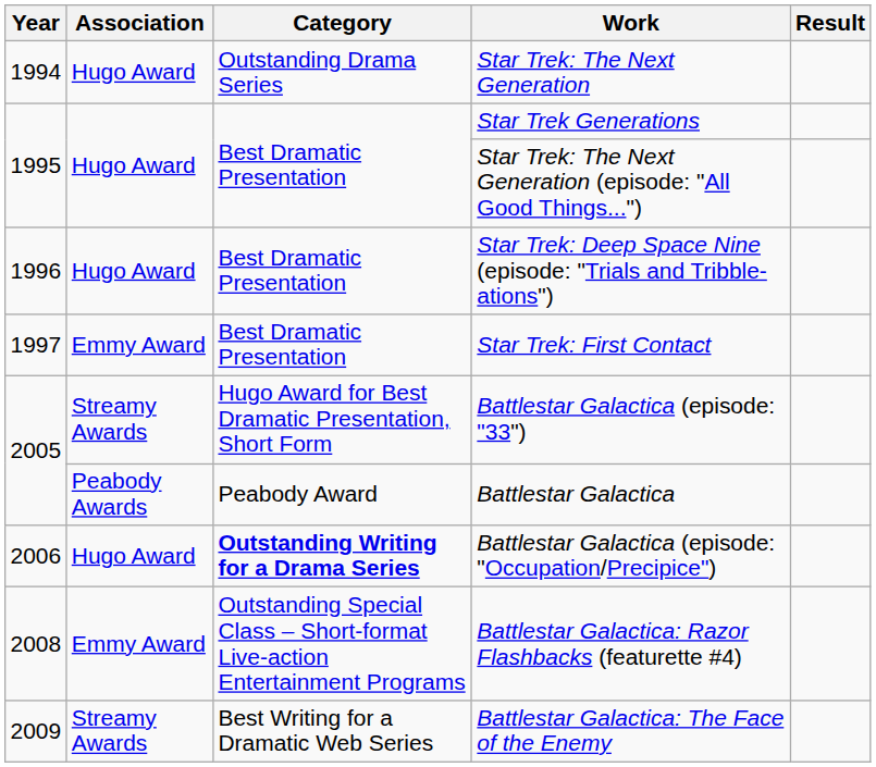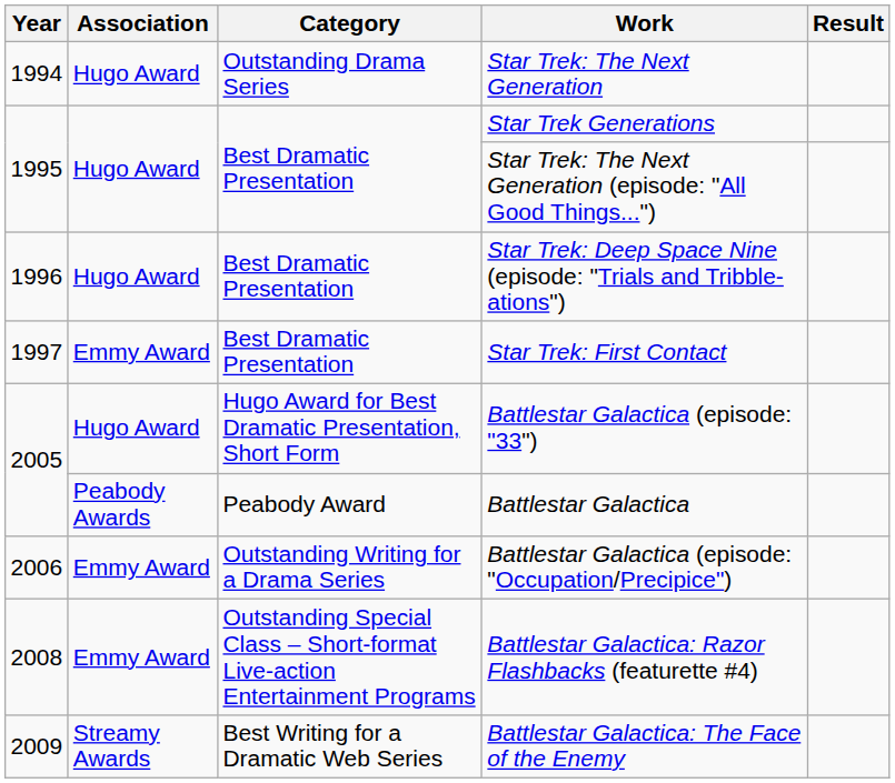Battlestar Galactica (episode: "33") | Association: Streamy Awards -> Hugo Award
Battlestar Galactica (episode: "Occupation/Precipice") | Association: Hugo Award -> Emmy Award
Battlestar Galactica (episode: "Occupation/Precipice") | Category: bold -> normal
